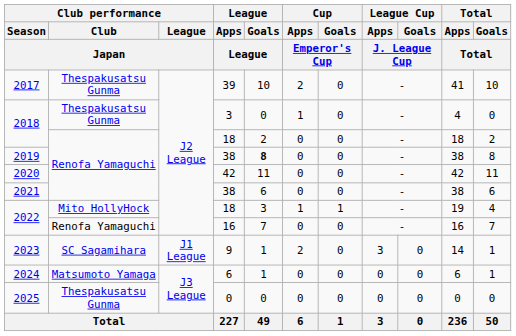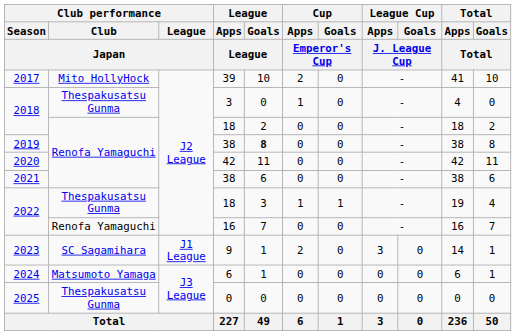2017 | Club performance / Club / Japan: Thespakusatsu Gunma -> Mito HollyHock
2022 / 18 | Club performance / Club / Japan: Mito HollyHock -> Thespakusatsu Gunma
